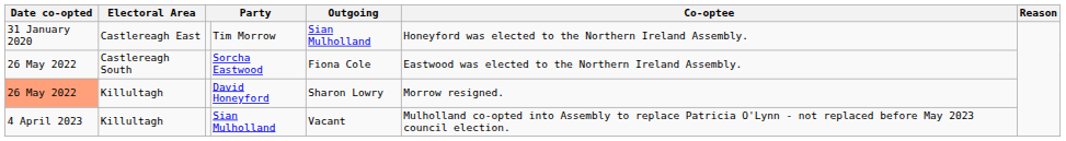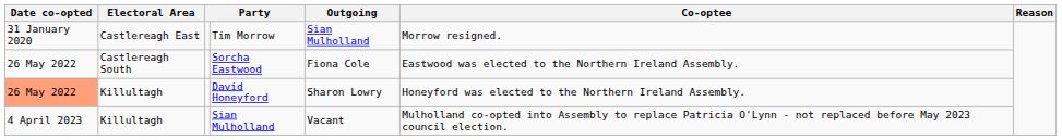Tim Morrow | Co-optee: Honeyford was elected to the Northern Ireland Assembly. -> Morrow resigned.
David Honeyford | Co-optee: Morrow resigned. -> Honeyford was elected to the Northern Ireland Assembly.
